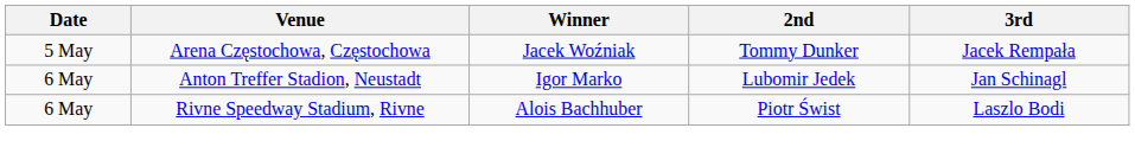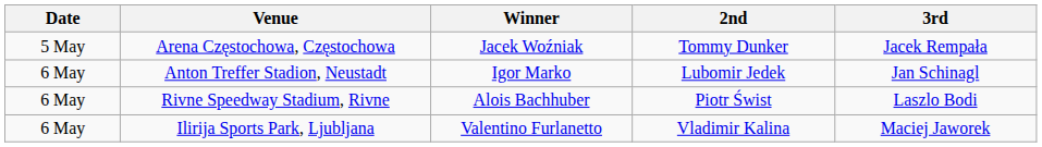+ row: 6 May | Ilirija Sports Park, Ljubljana | Valentino Furlanetto | Vladimir Kalina | Maciej Jaworek
